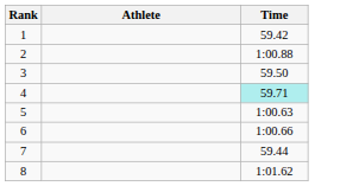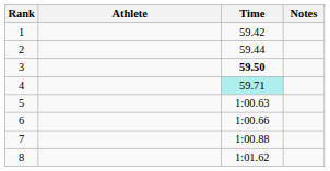+ column: Notes
2 | Time: 1:00.88 -> 59.44
3 | Time: normal -> bold
7 | Time: 59.44 -> 1:00.88
